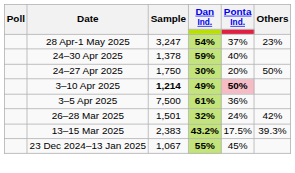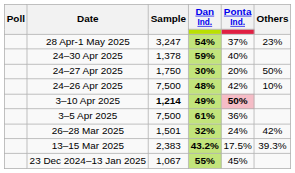+ row: 24–26 Apr 2025 | 7,500 | 48% | 42% | 10%
